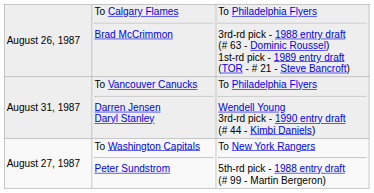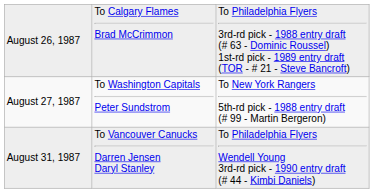rows swapped: August 27, 1987 <-> August 31, 1987
